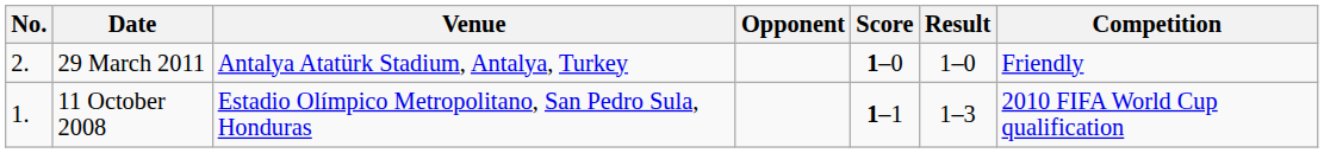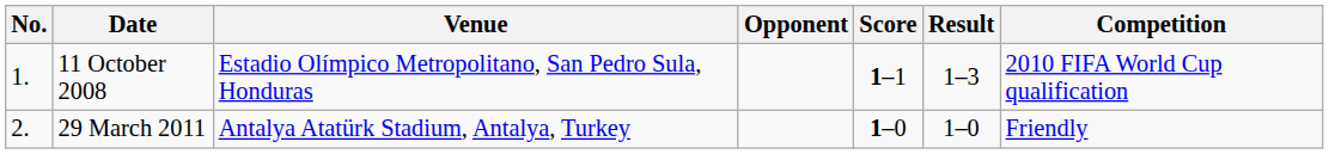rows swapped: 11 October 2008 <-> 29 March 2011
